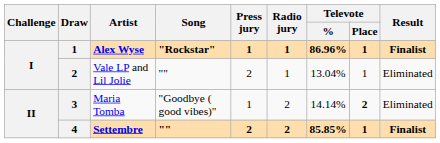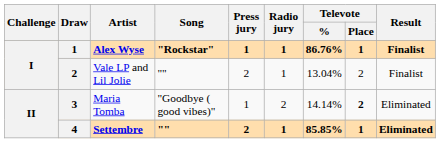Alex Wyse | Televote / %: 86.96% -> 86.76%
Vale LP and Lil Jolie | Televote / Place: 1 -> 2
Vale LP and Lil Jolie | Result: Eliminated -> Finalist
Settembre | Radio jury: 2 -> 1
Settembre | Result: Finalist -> Eliminated
